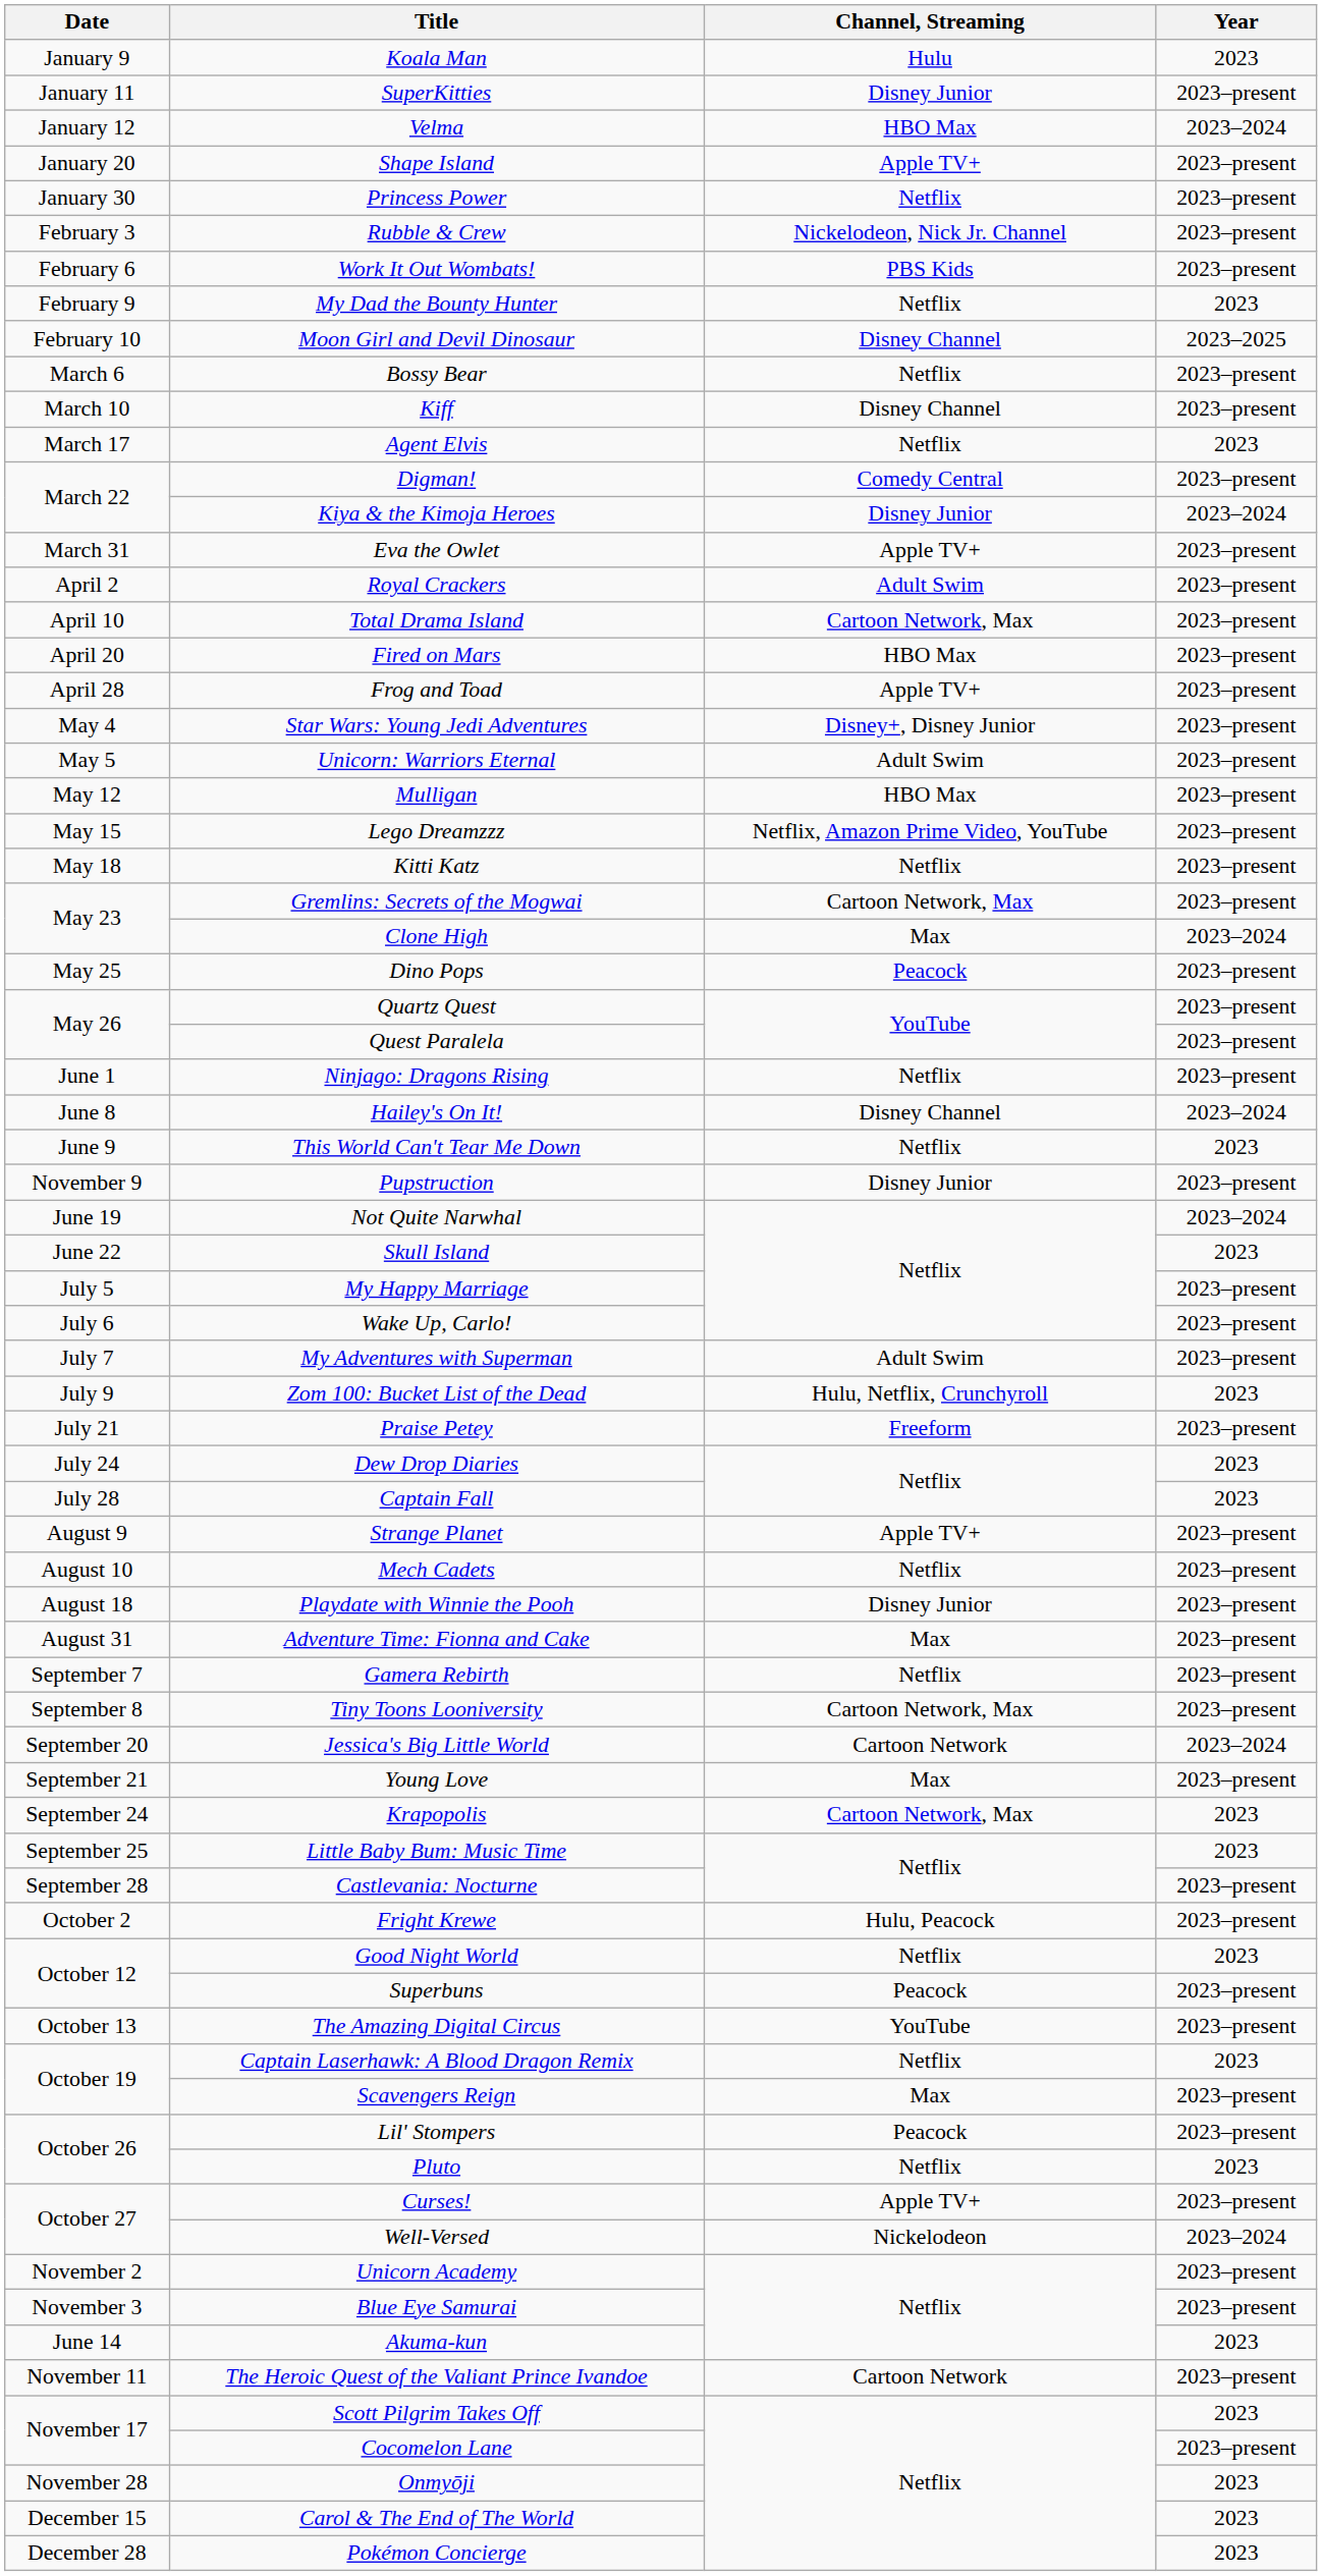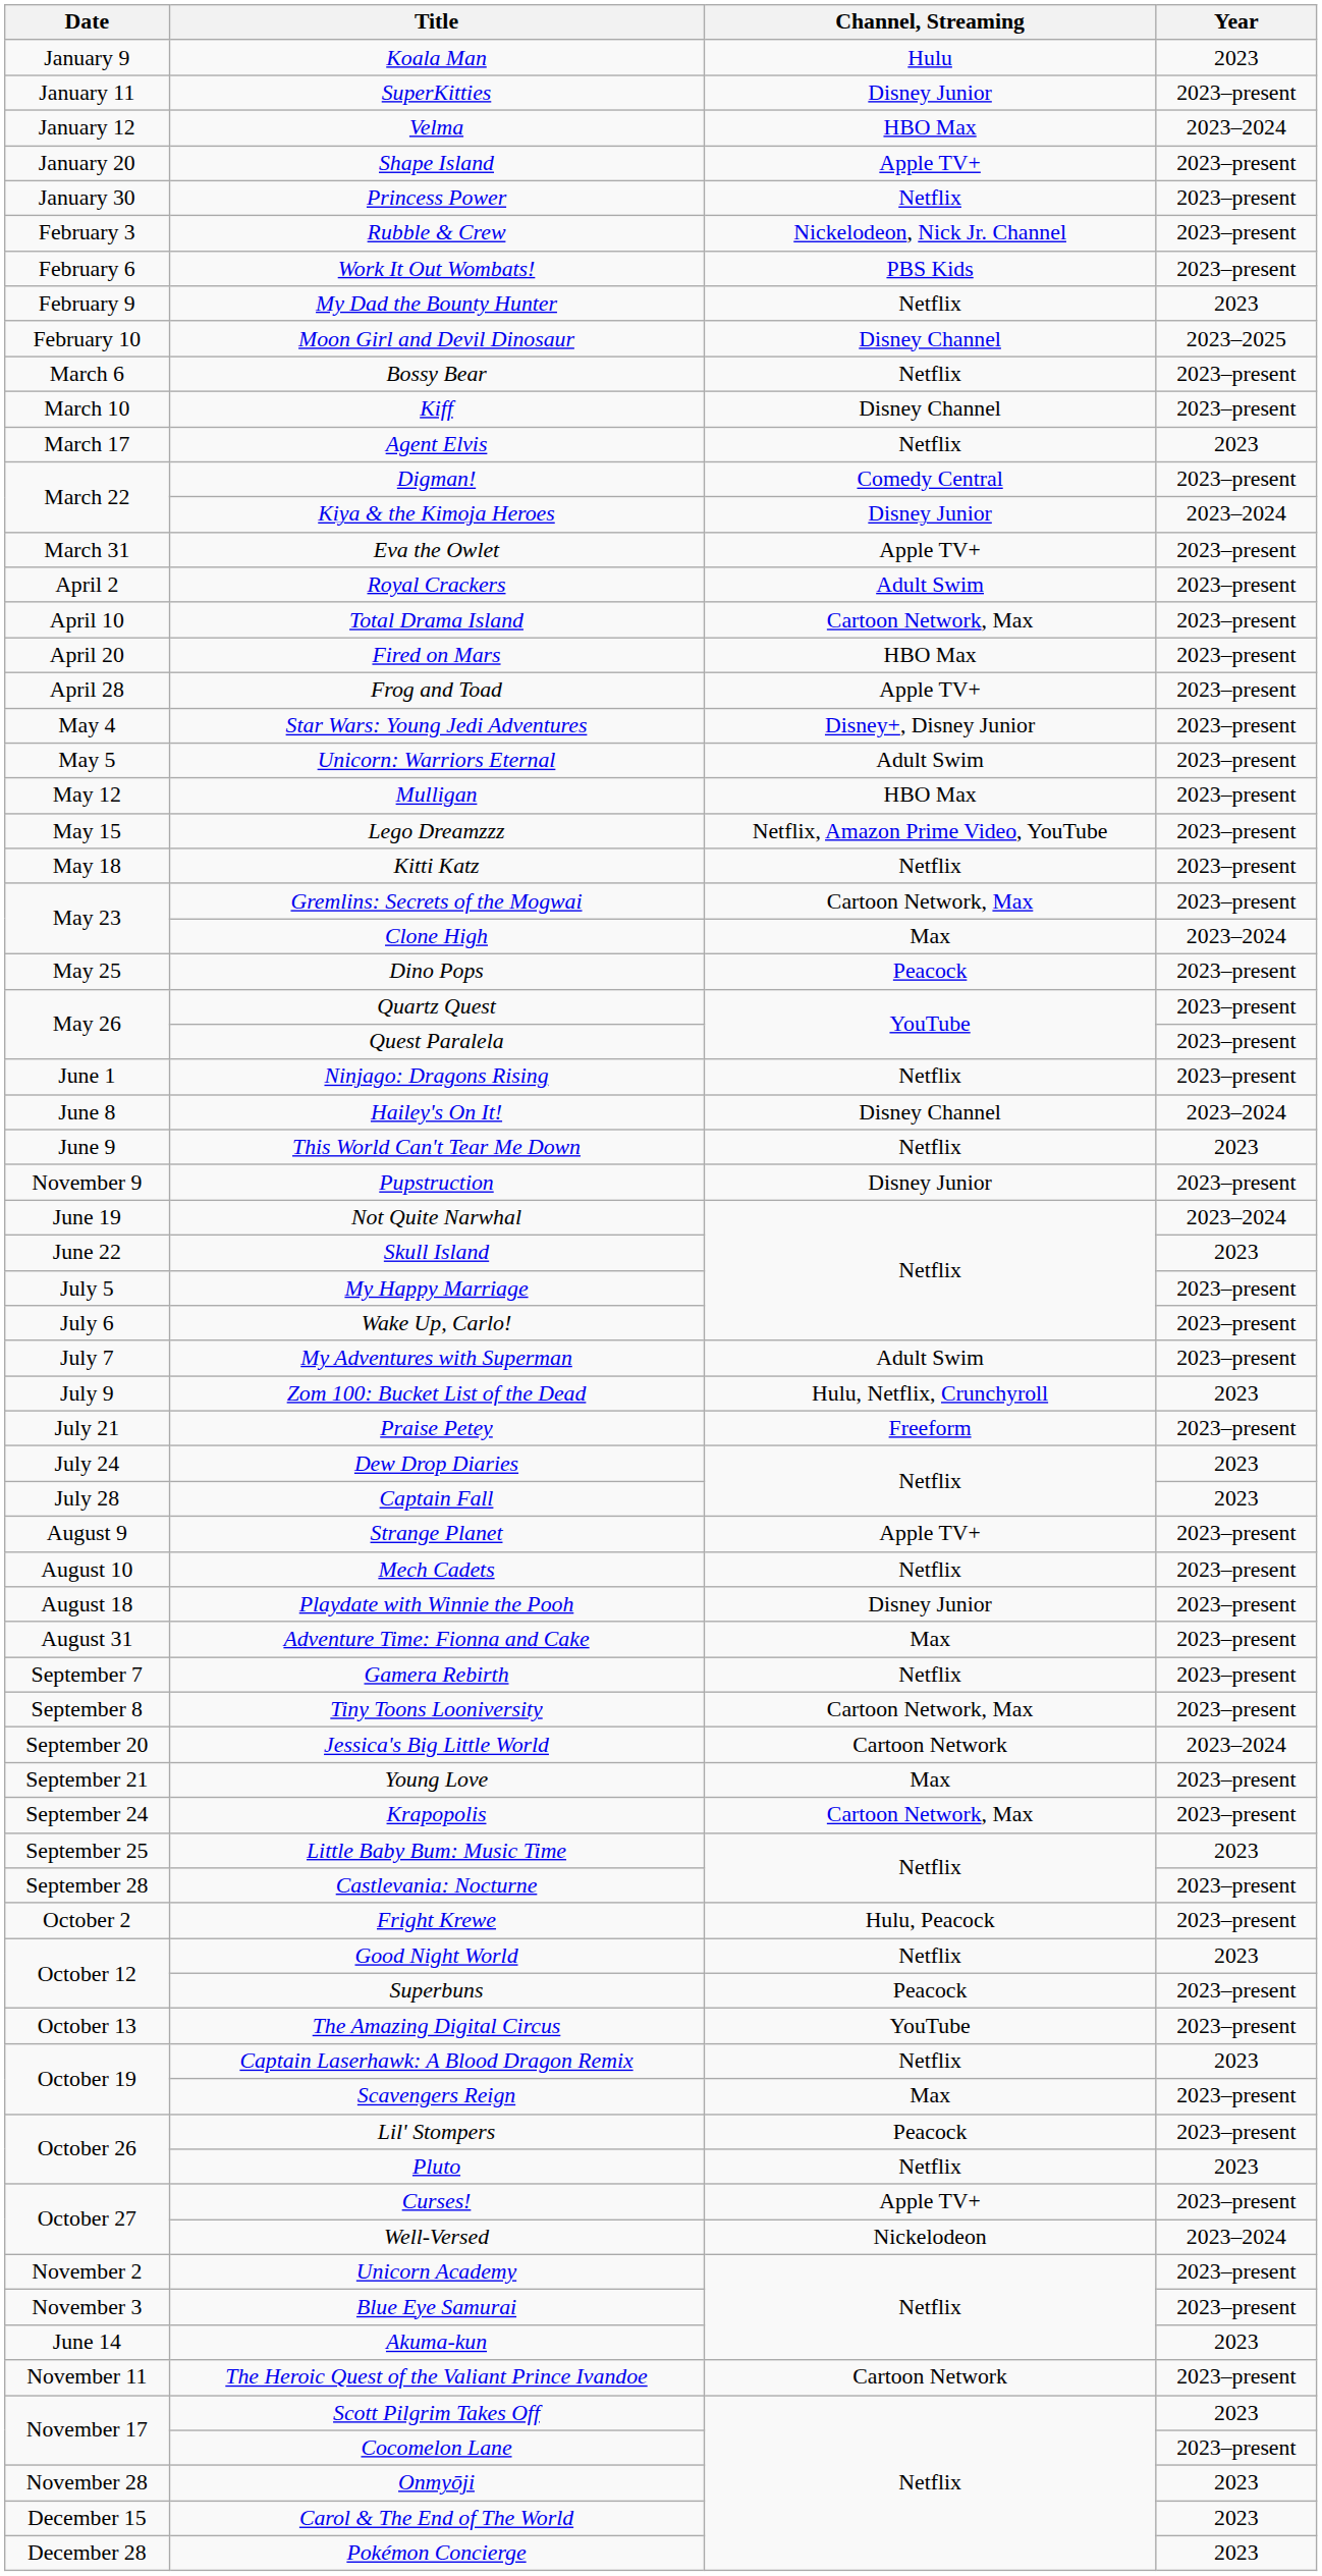Krapopolis | Year: 2023 -> 2023–present
